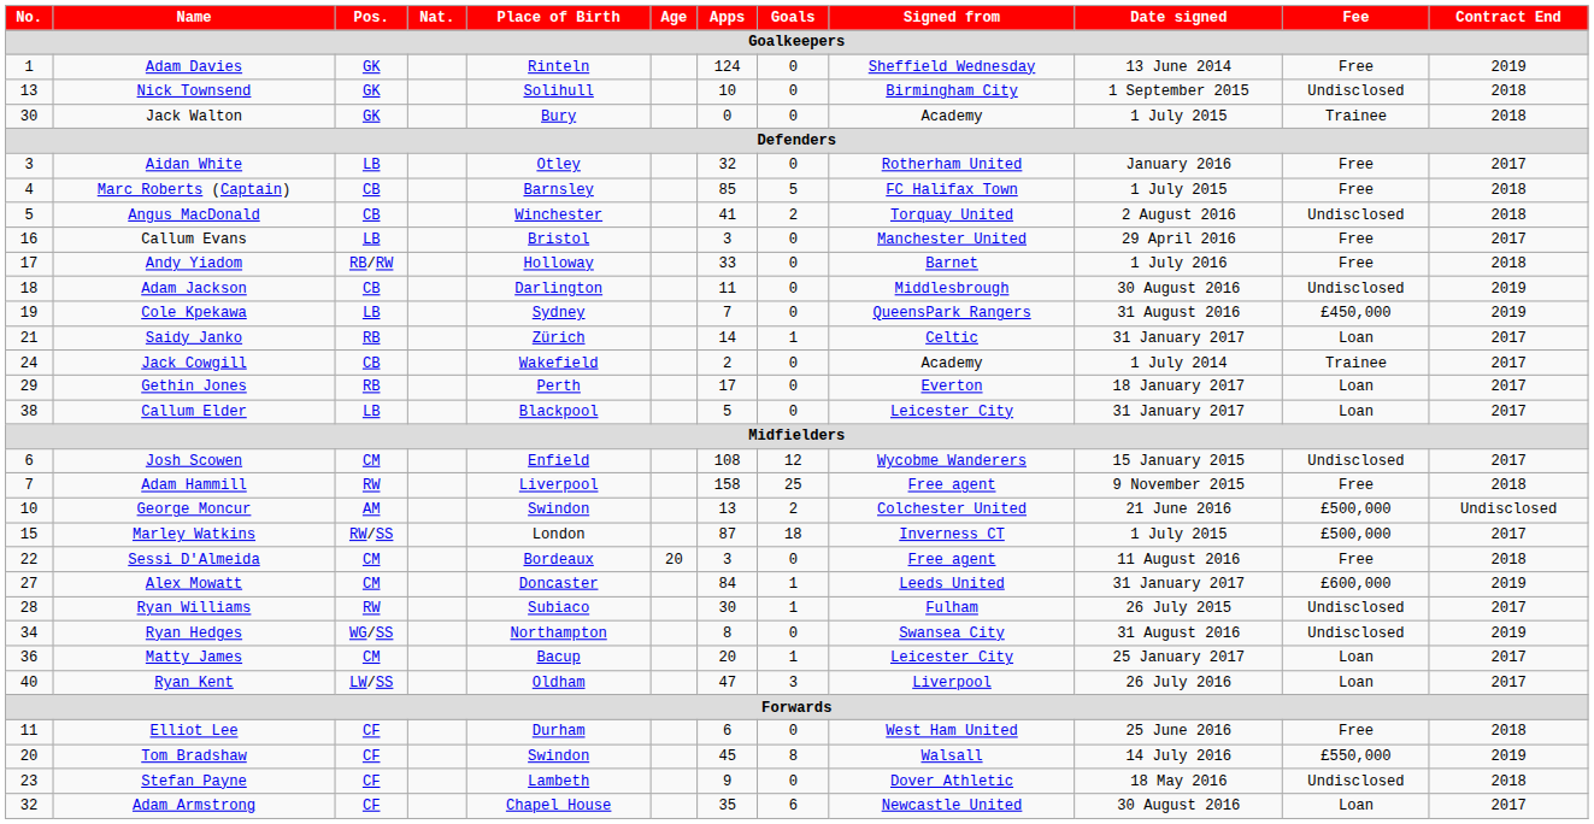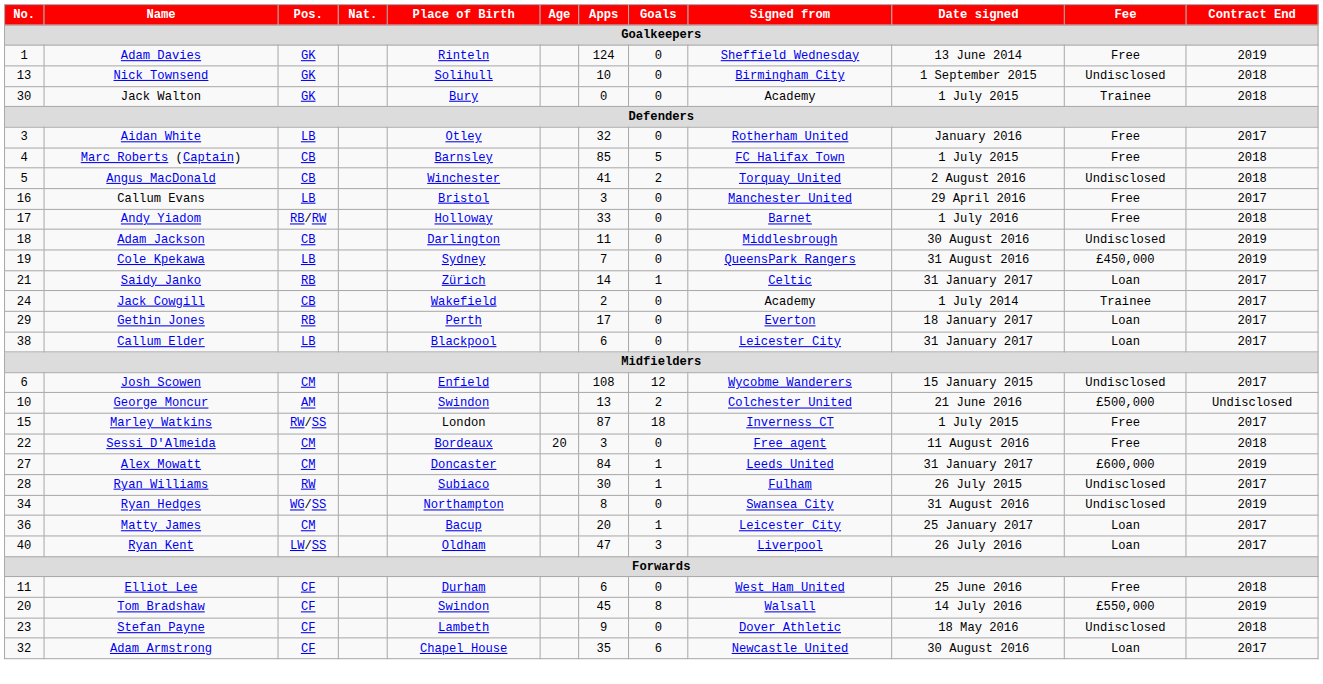Callum Elder | Apps: 5 -> 6
- row: 7 | Adam Hammill | RW | Liverpool | 158 | 25 | Free agent | 9 November 2015 | Free | 2018
Marley Watkins | Fee: £500,000 -> Free
